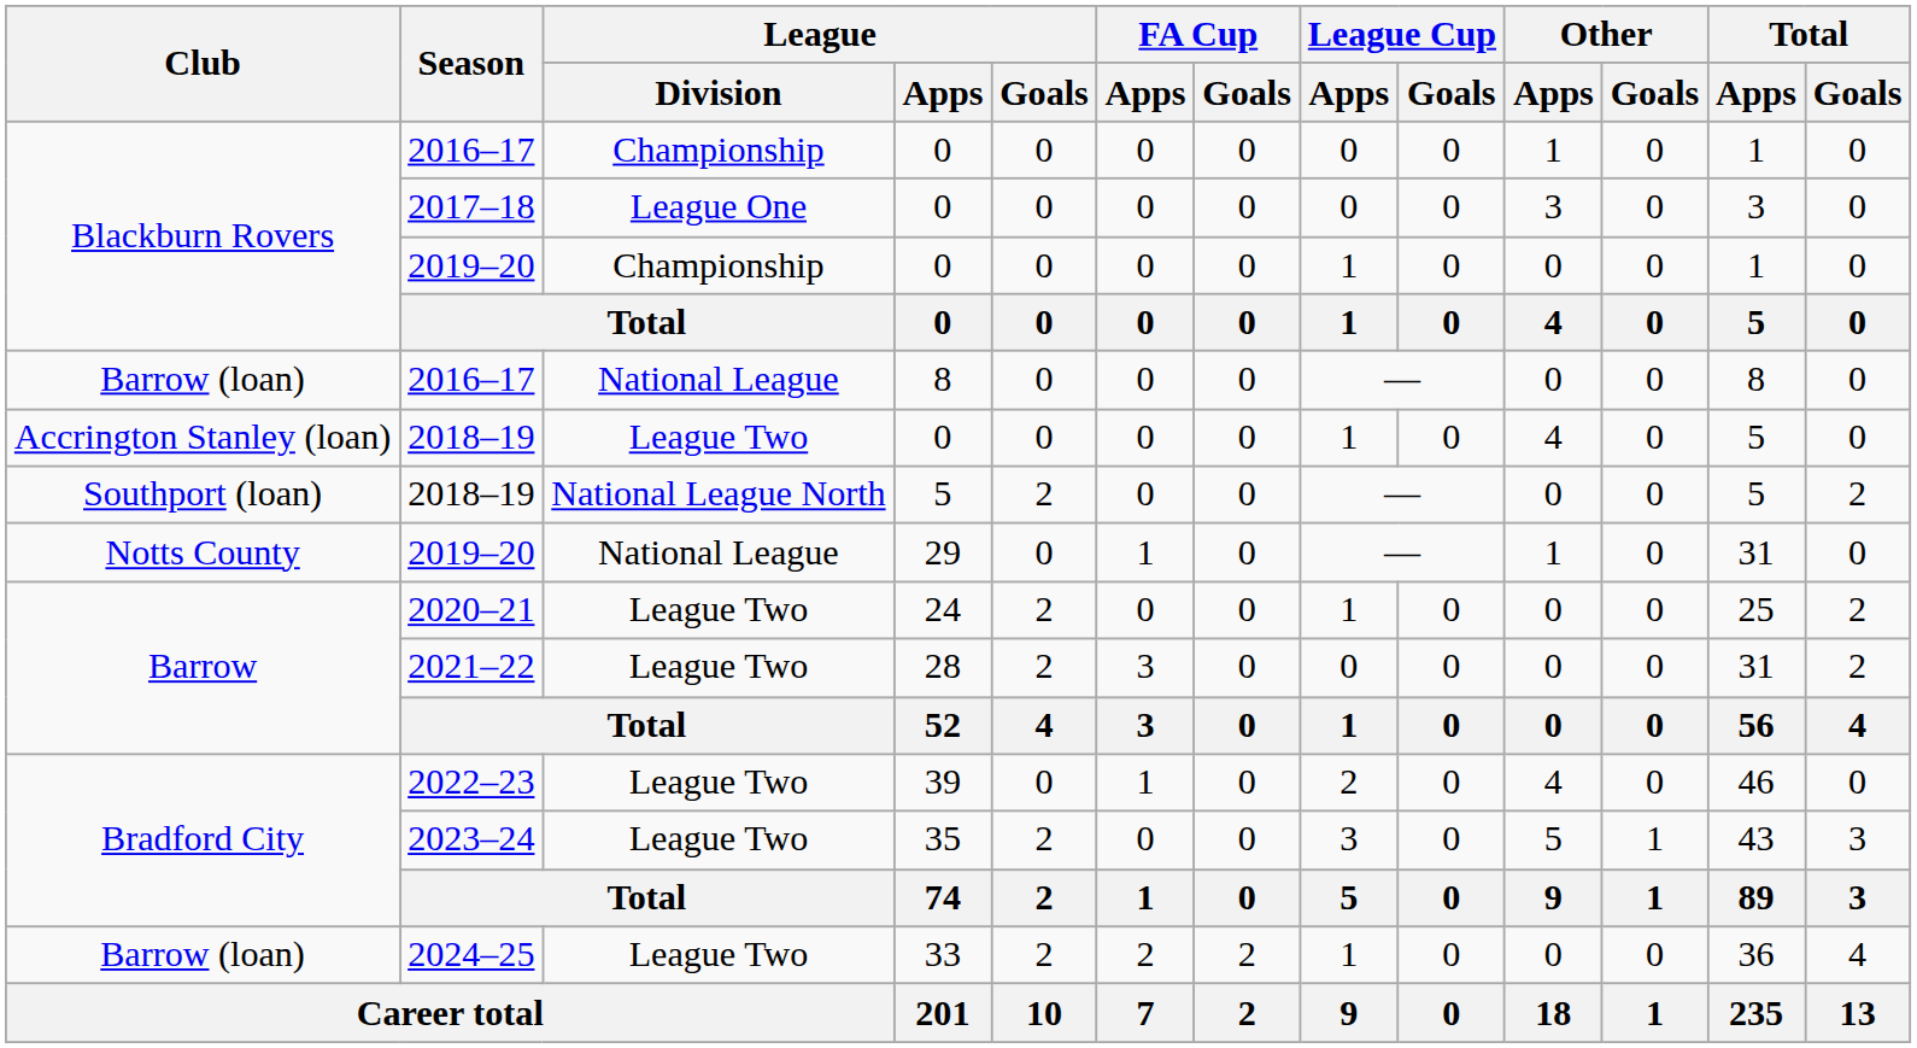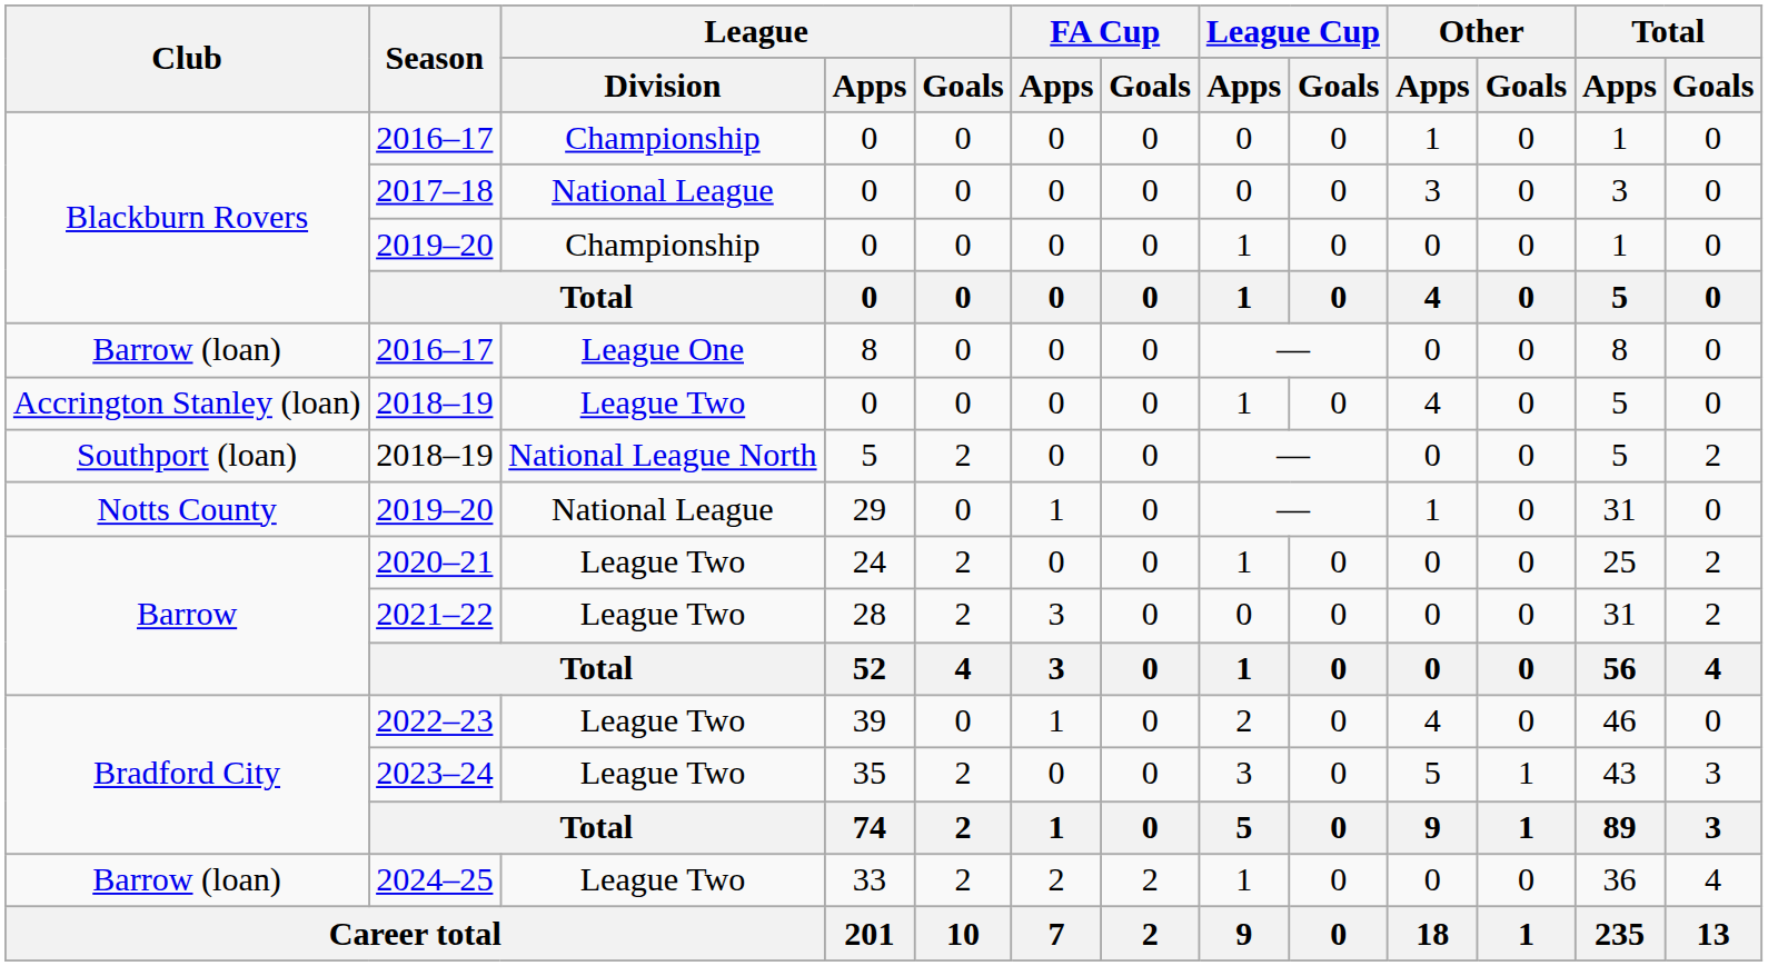2017–18 | League / Division: League One -> National League
2016–17 / 8 | League / Division: National League -> League One
